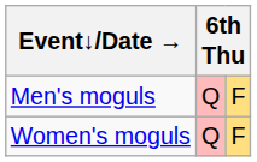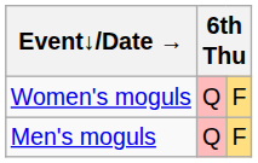rows swapped: Men's moguls <-> Women's moguls
